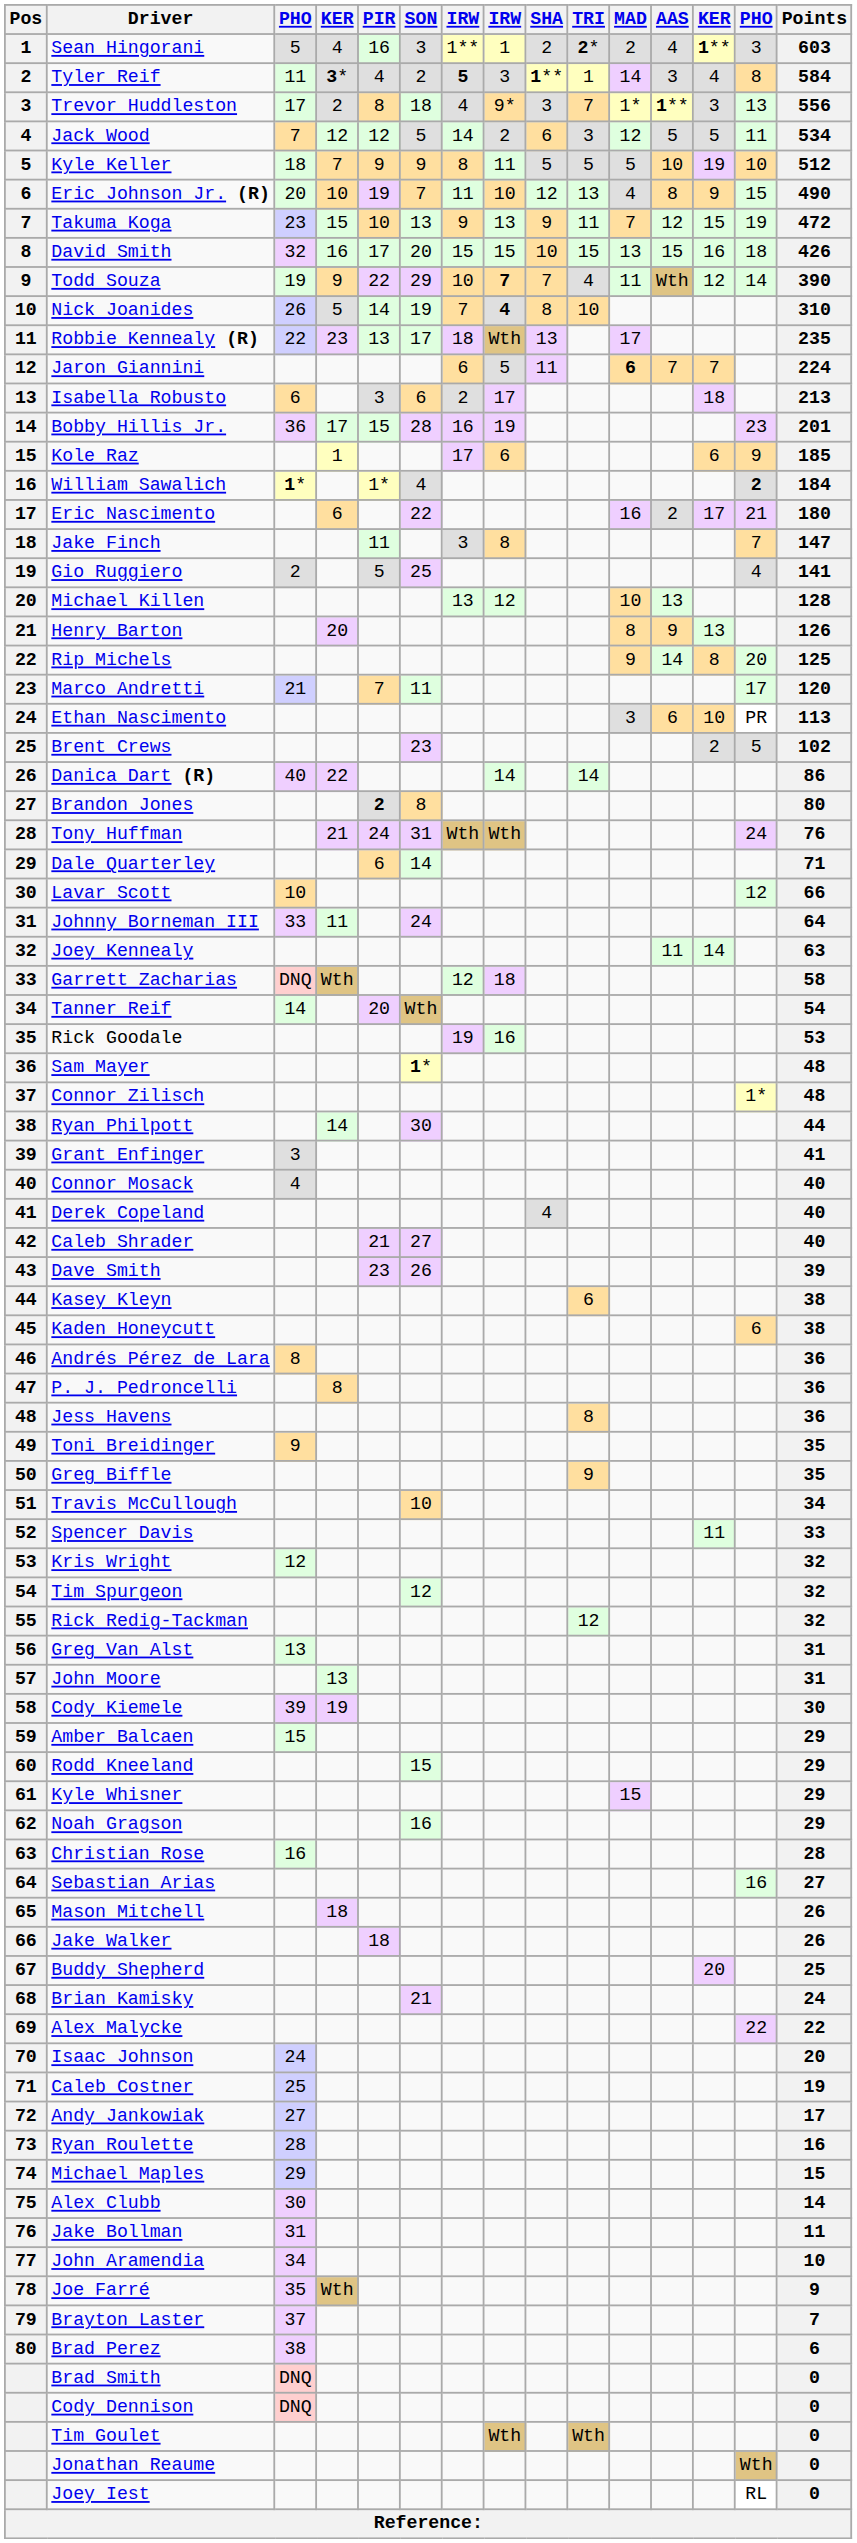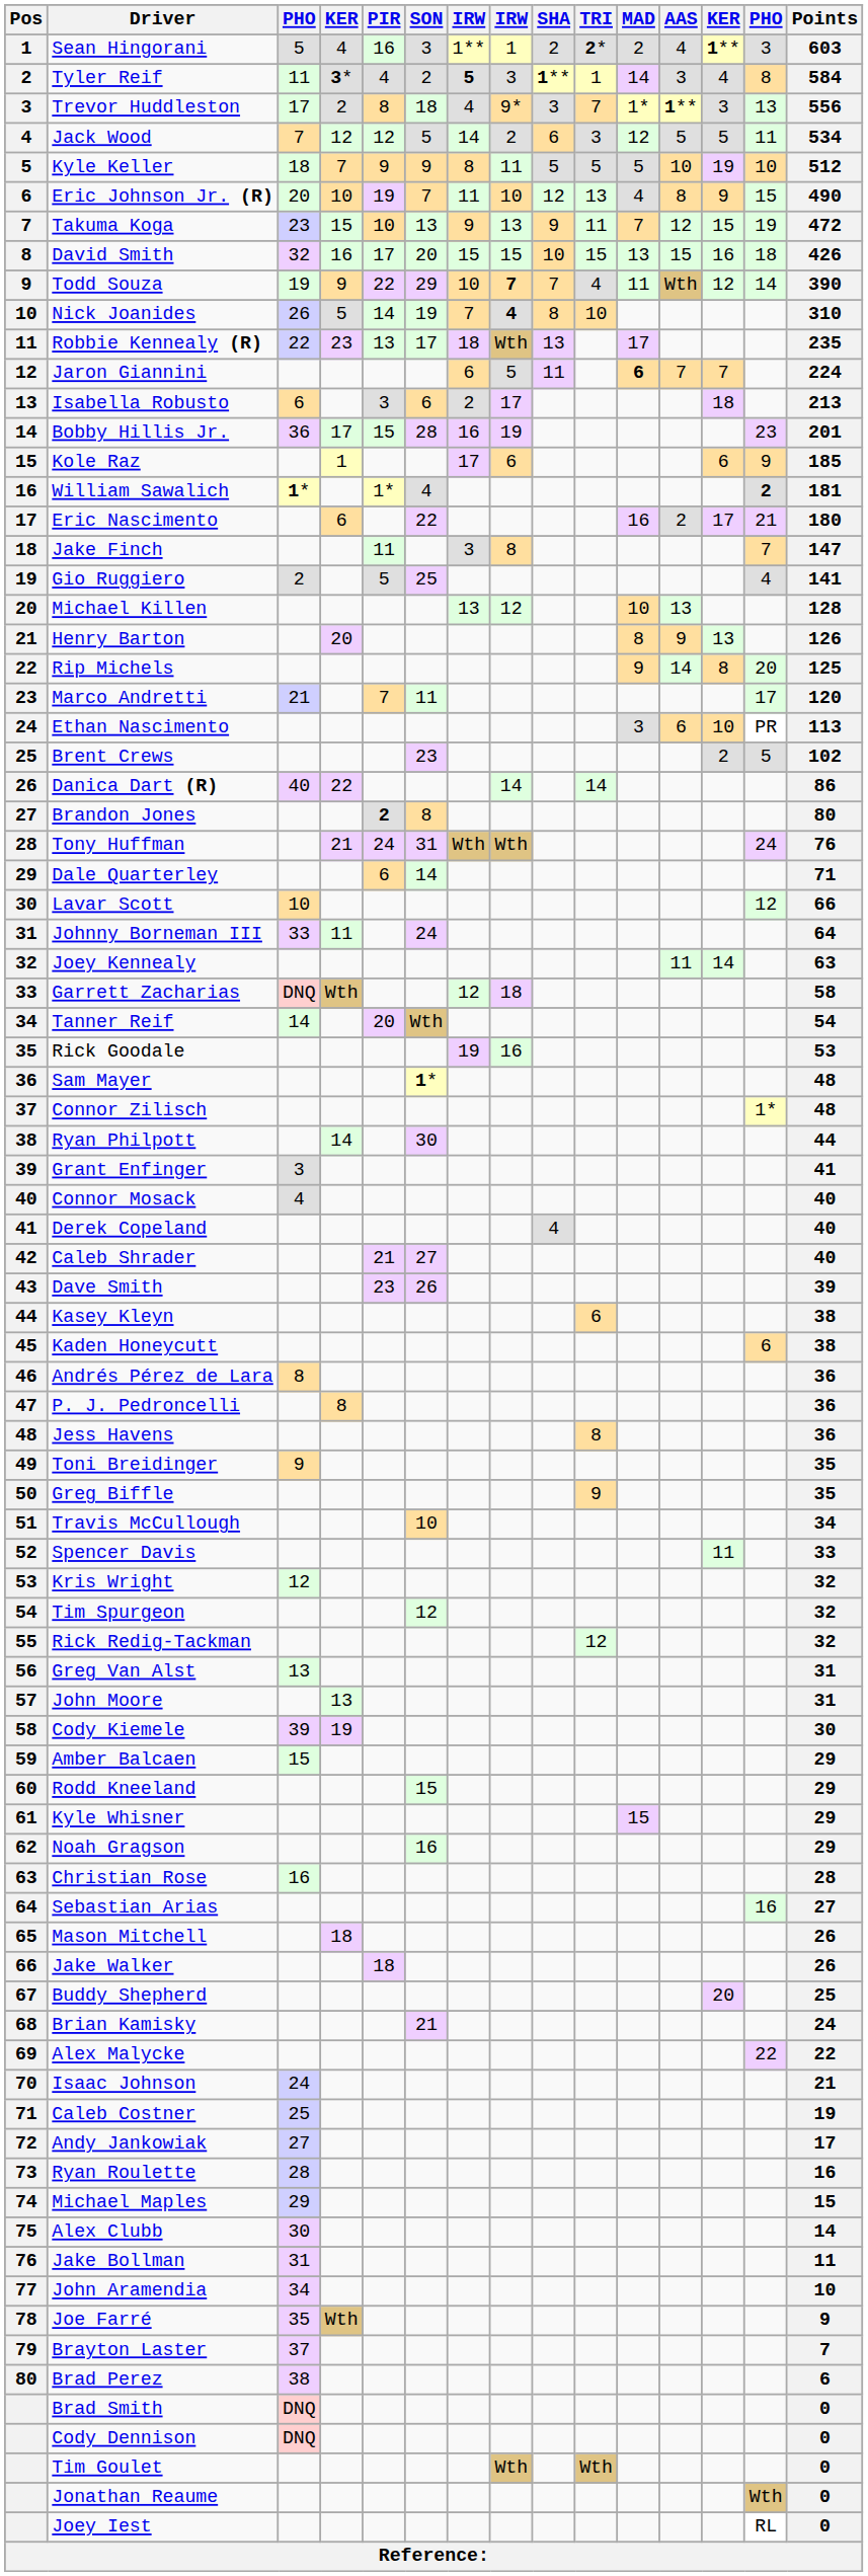William Sawalich | Points: 184 -> 181
Isaac Johnson | Points: 20 -> 21
